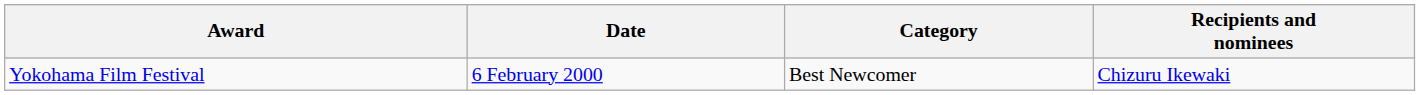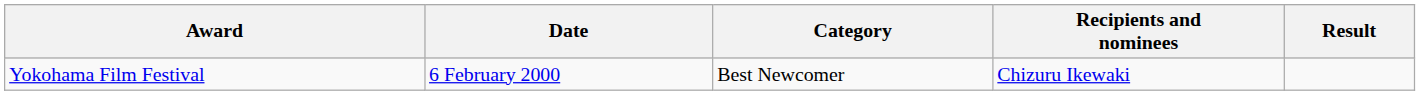+ column: Result
